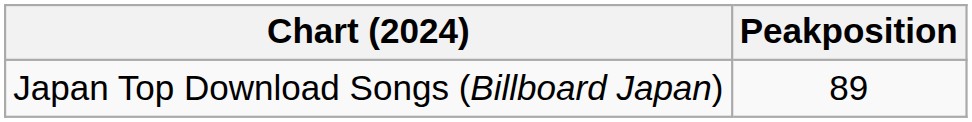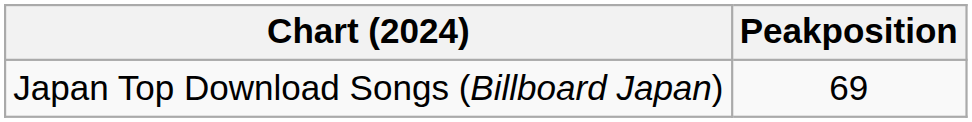Japan Top Download Songs (Billboard Japan) | Peakposition: 89 -> 69
